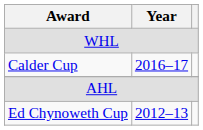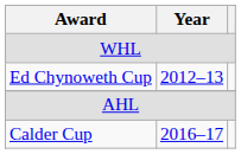rows swapped: Ed Chynoweth Cup <-> Calder Cup
